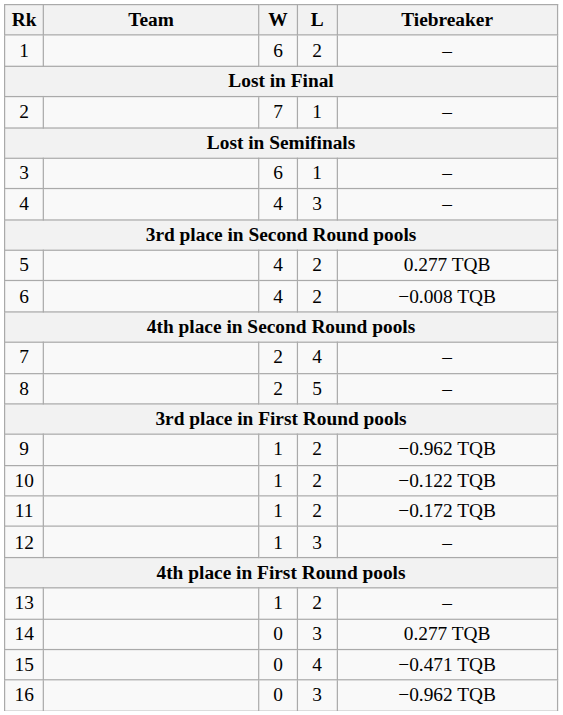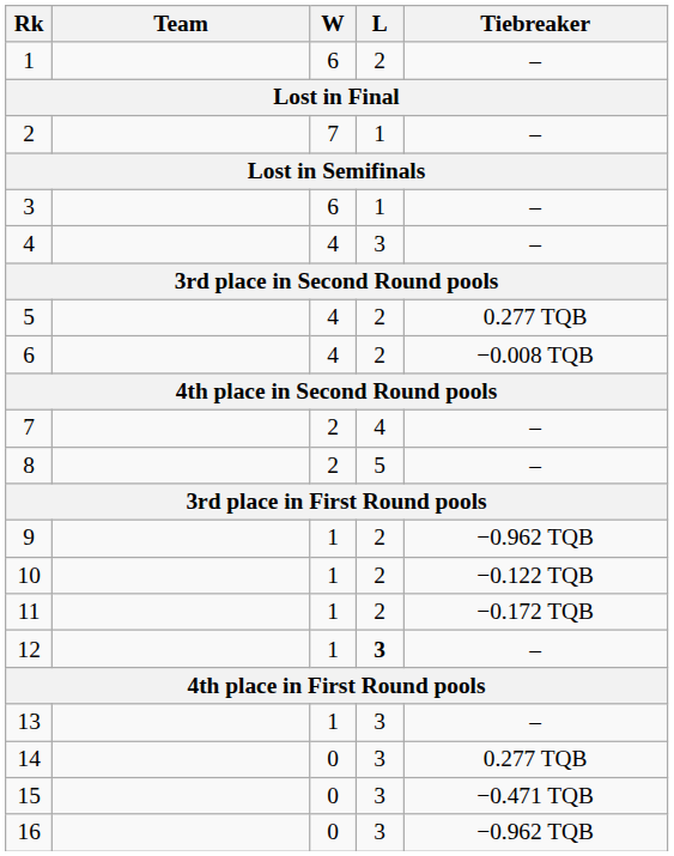12 | L: normal -> bold
13 | L: 2 -> 3
15 | L: 4 -> 3
